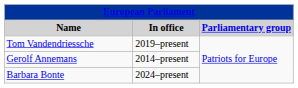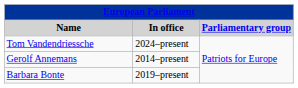Tom Vandendriessche | In office: 2019–present -> 2024–present
Barbara Bonte | In office: 2024–present -> 2019–present
